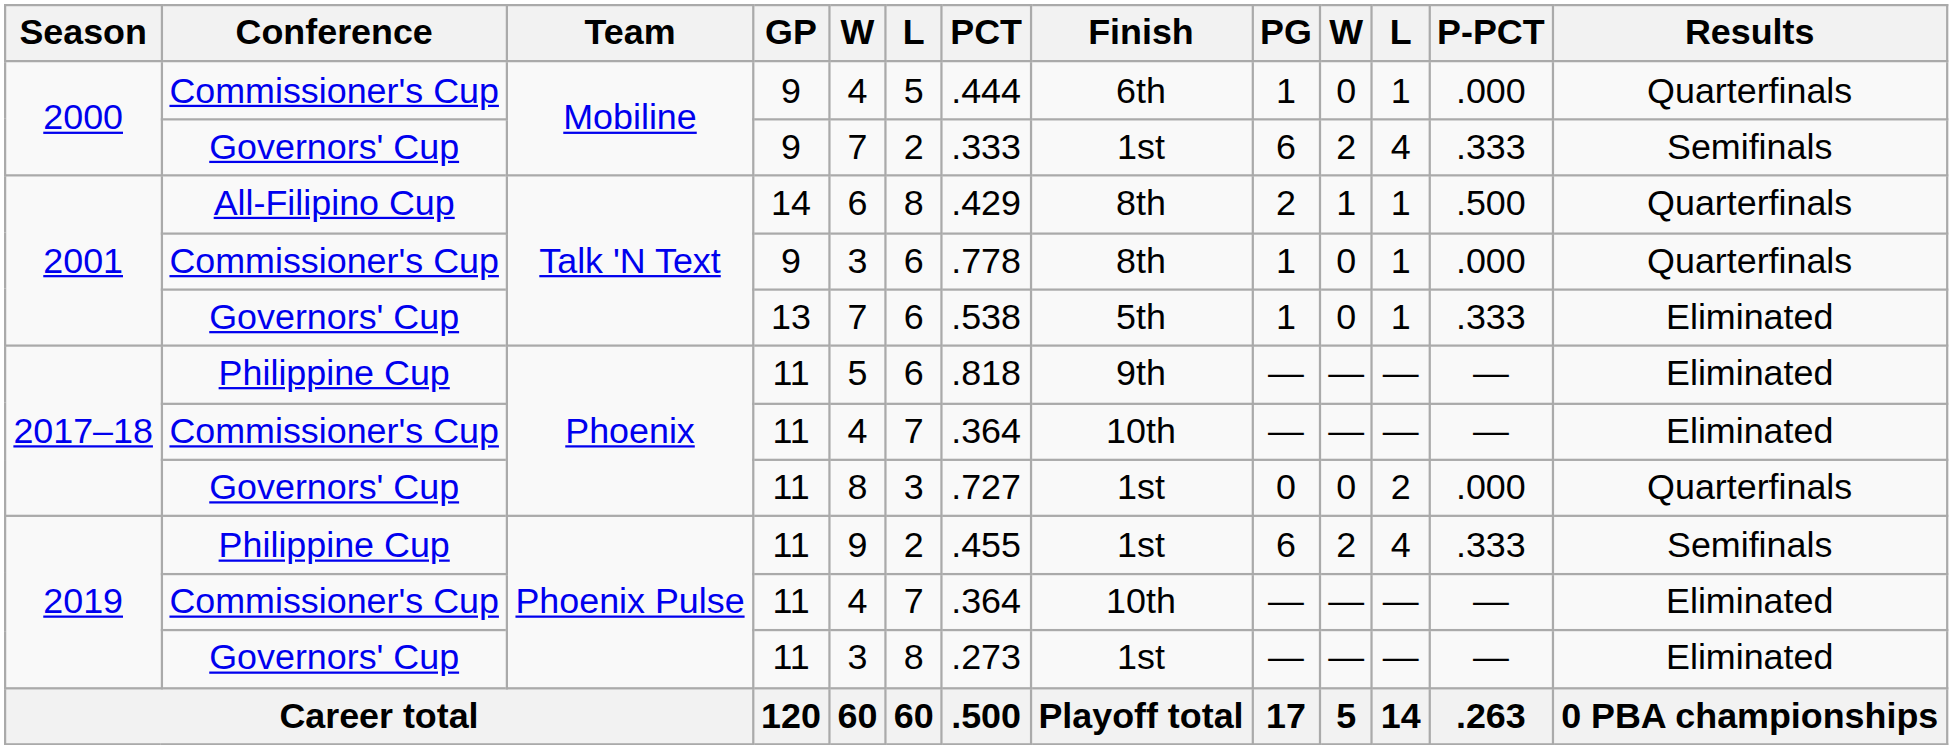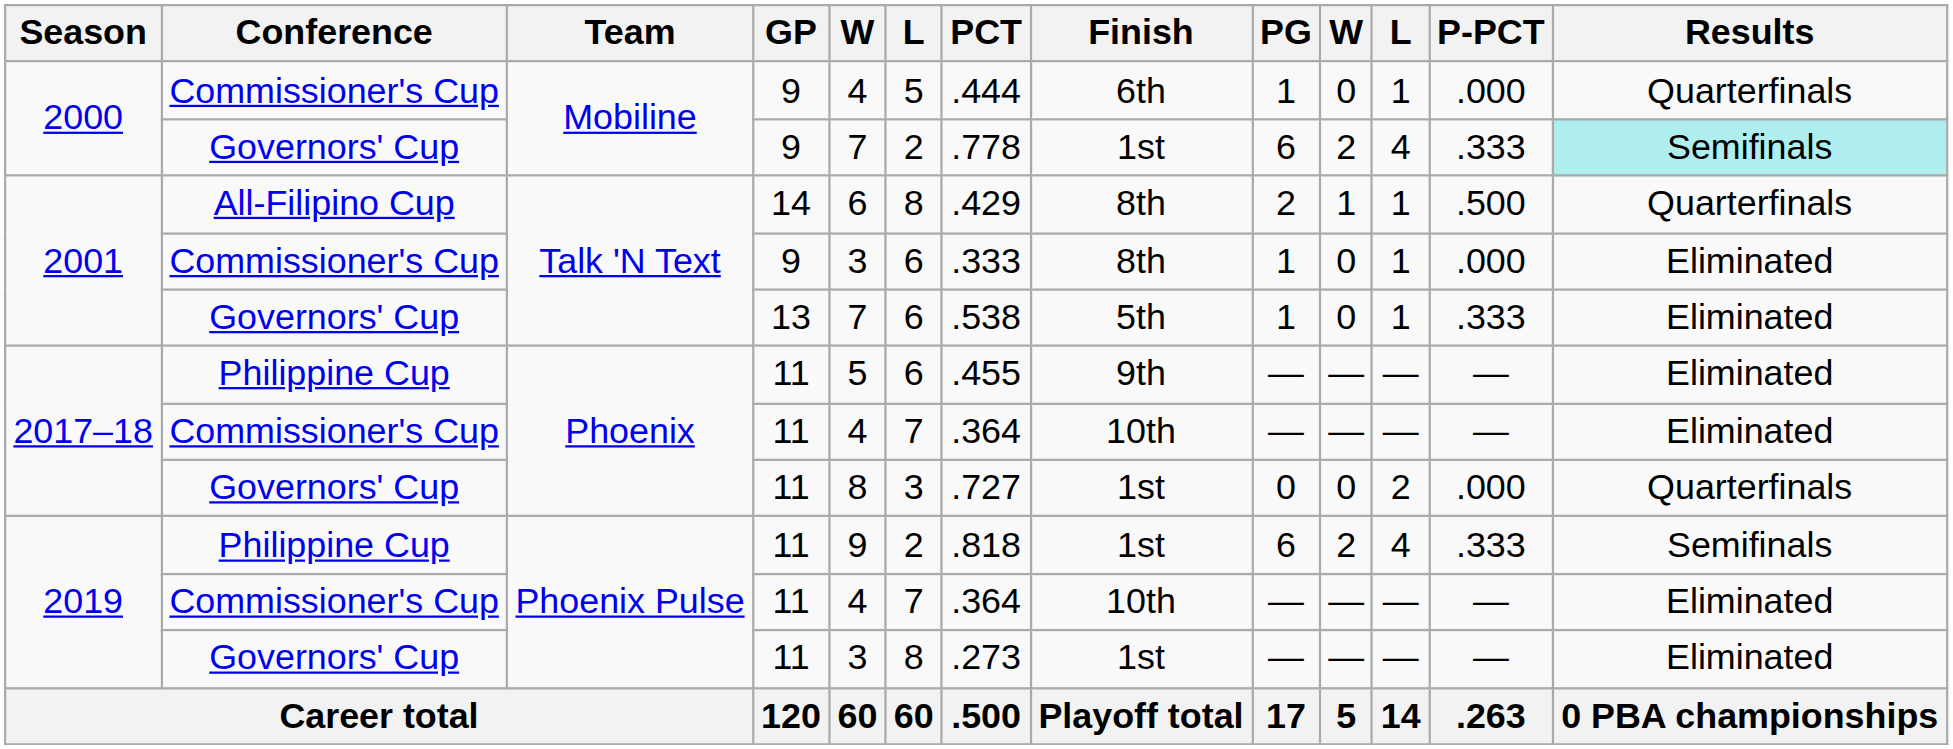2000 / Governors' Cup | PCT: .333 -> .778
2000 / Governors' Cup | Results: no background -> paleturquoise background
2001 / Commissioner's Cup | PCT: .778 -> .333
2001 / Commissioner's Cup | Results: Quarterfinals -> Eliminated
2017–18 / Philippine Cup | PCT: .818 -> .455
2019 / Philippine Cup | PCT: .455 -> .818
